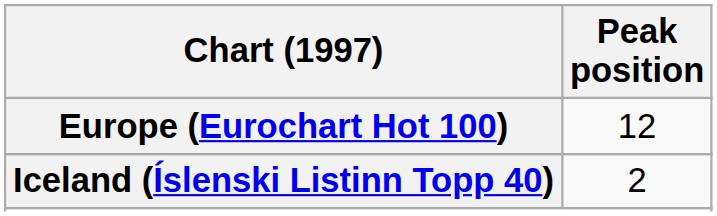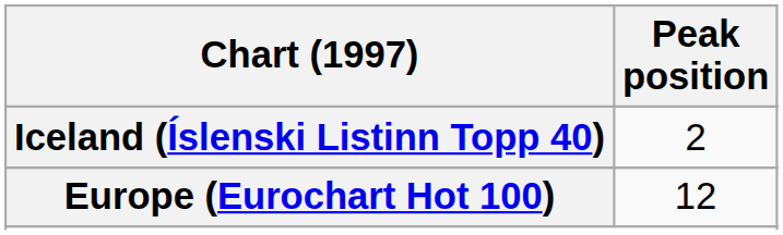rows swapped: Europe (Eurochart Hot 100) <-> Iceland (Íslenski Listinn Topp 40)
